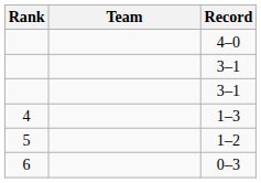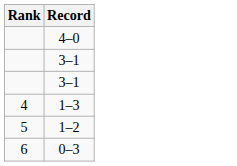- column: Team
